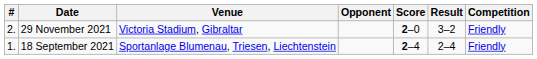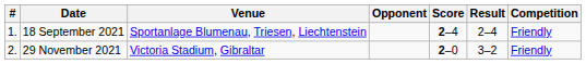rows swapped: 18 September 2021 <-> 29 November 2021
